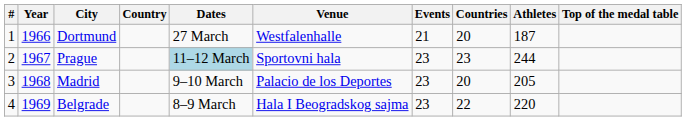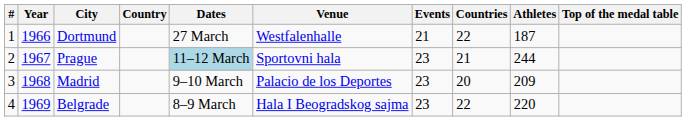Dortmund | Countries: 20 -> 22
Prague | Countries: 23 -> 21
Madrid | Athletes: 205 -> 209
